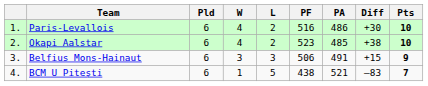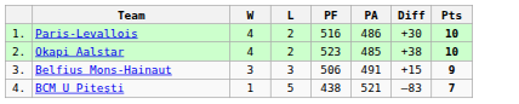- column: Pld | 6 | 6 | 6 | 6
